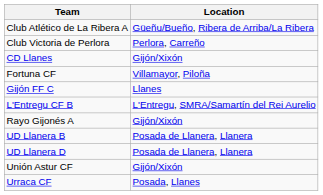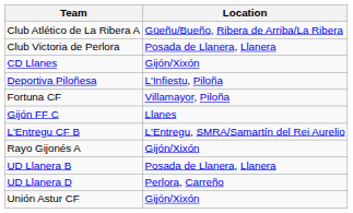Club Victoria de Perlora | Location: Perlora, Carreño -> Posada de Llanera, Llanera
+ row: Deportiva Piloñesa | L'Infiestu, Piloña
UD Llanera D | Location: Posada de Llanera, Llanera -> Perlora, Carreño
- row: Urraca CF | Posada, Llanes
